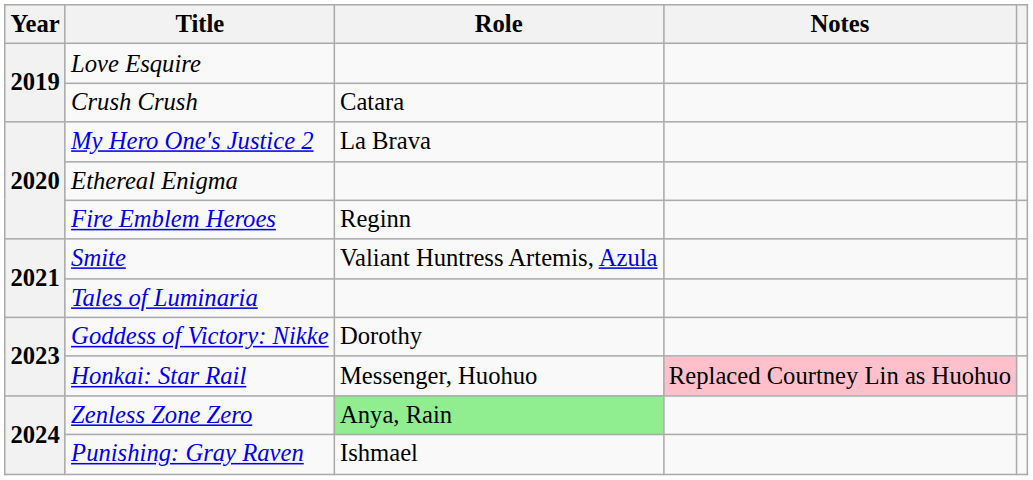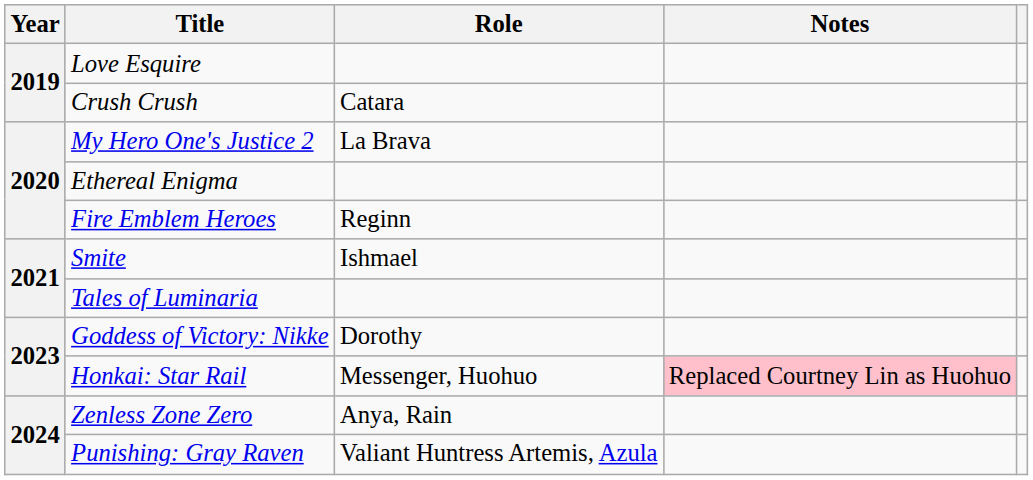Smite | Role: Valiant Huntress Artemis, Azula -> Ishmael
Zenless Zone Zero | Role: lightgreen background -> no background
Punishing: Gray Raven | Role: Ishmael -> Valiant Huntress Artemis, Azula
